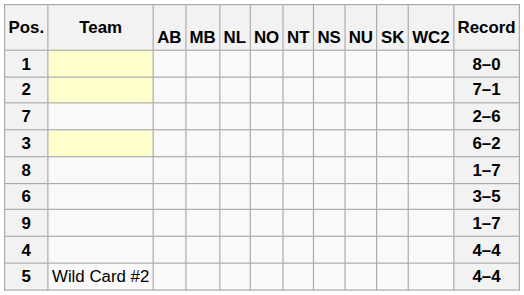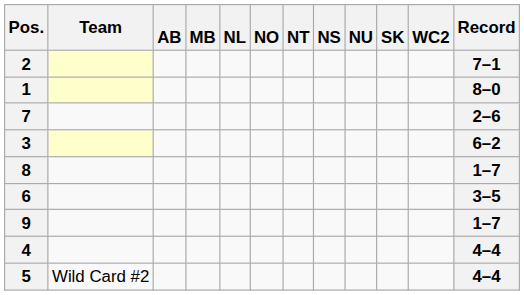rows swapped: 2 <-> 1
